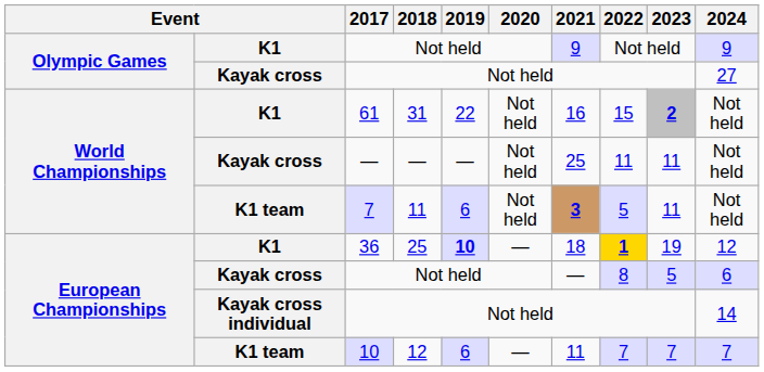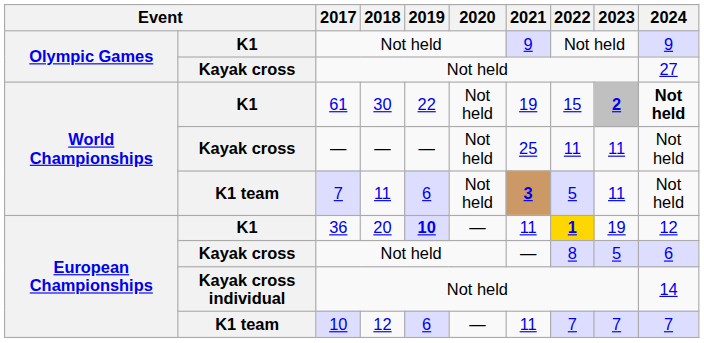61 | 2018: 31 -> 30
61 | 2021: 16 -> 19
61 | 2024: normal -> bold
36 | 2018: 25 -> 20
36 | 2021: 18 -> 11
